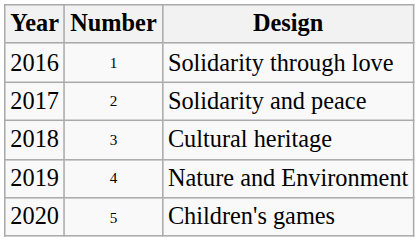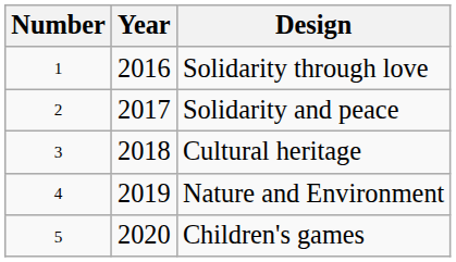columns swapped: Year <-> Number
